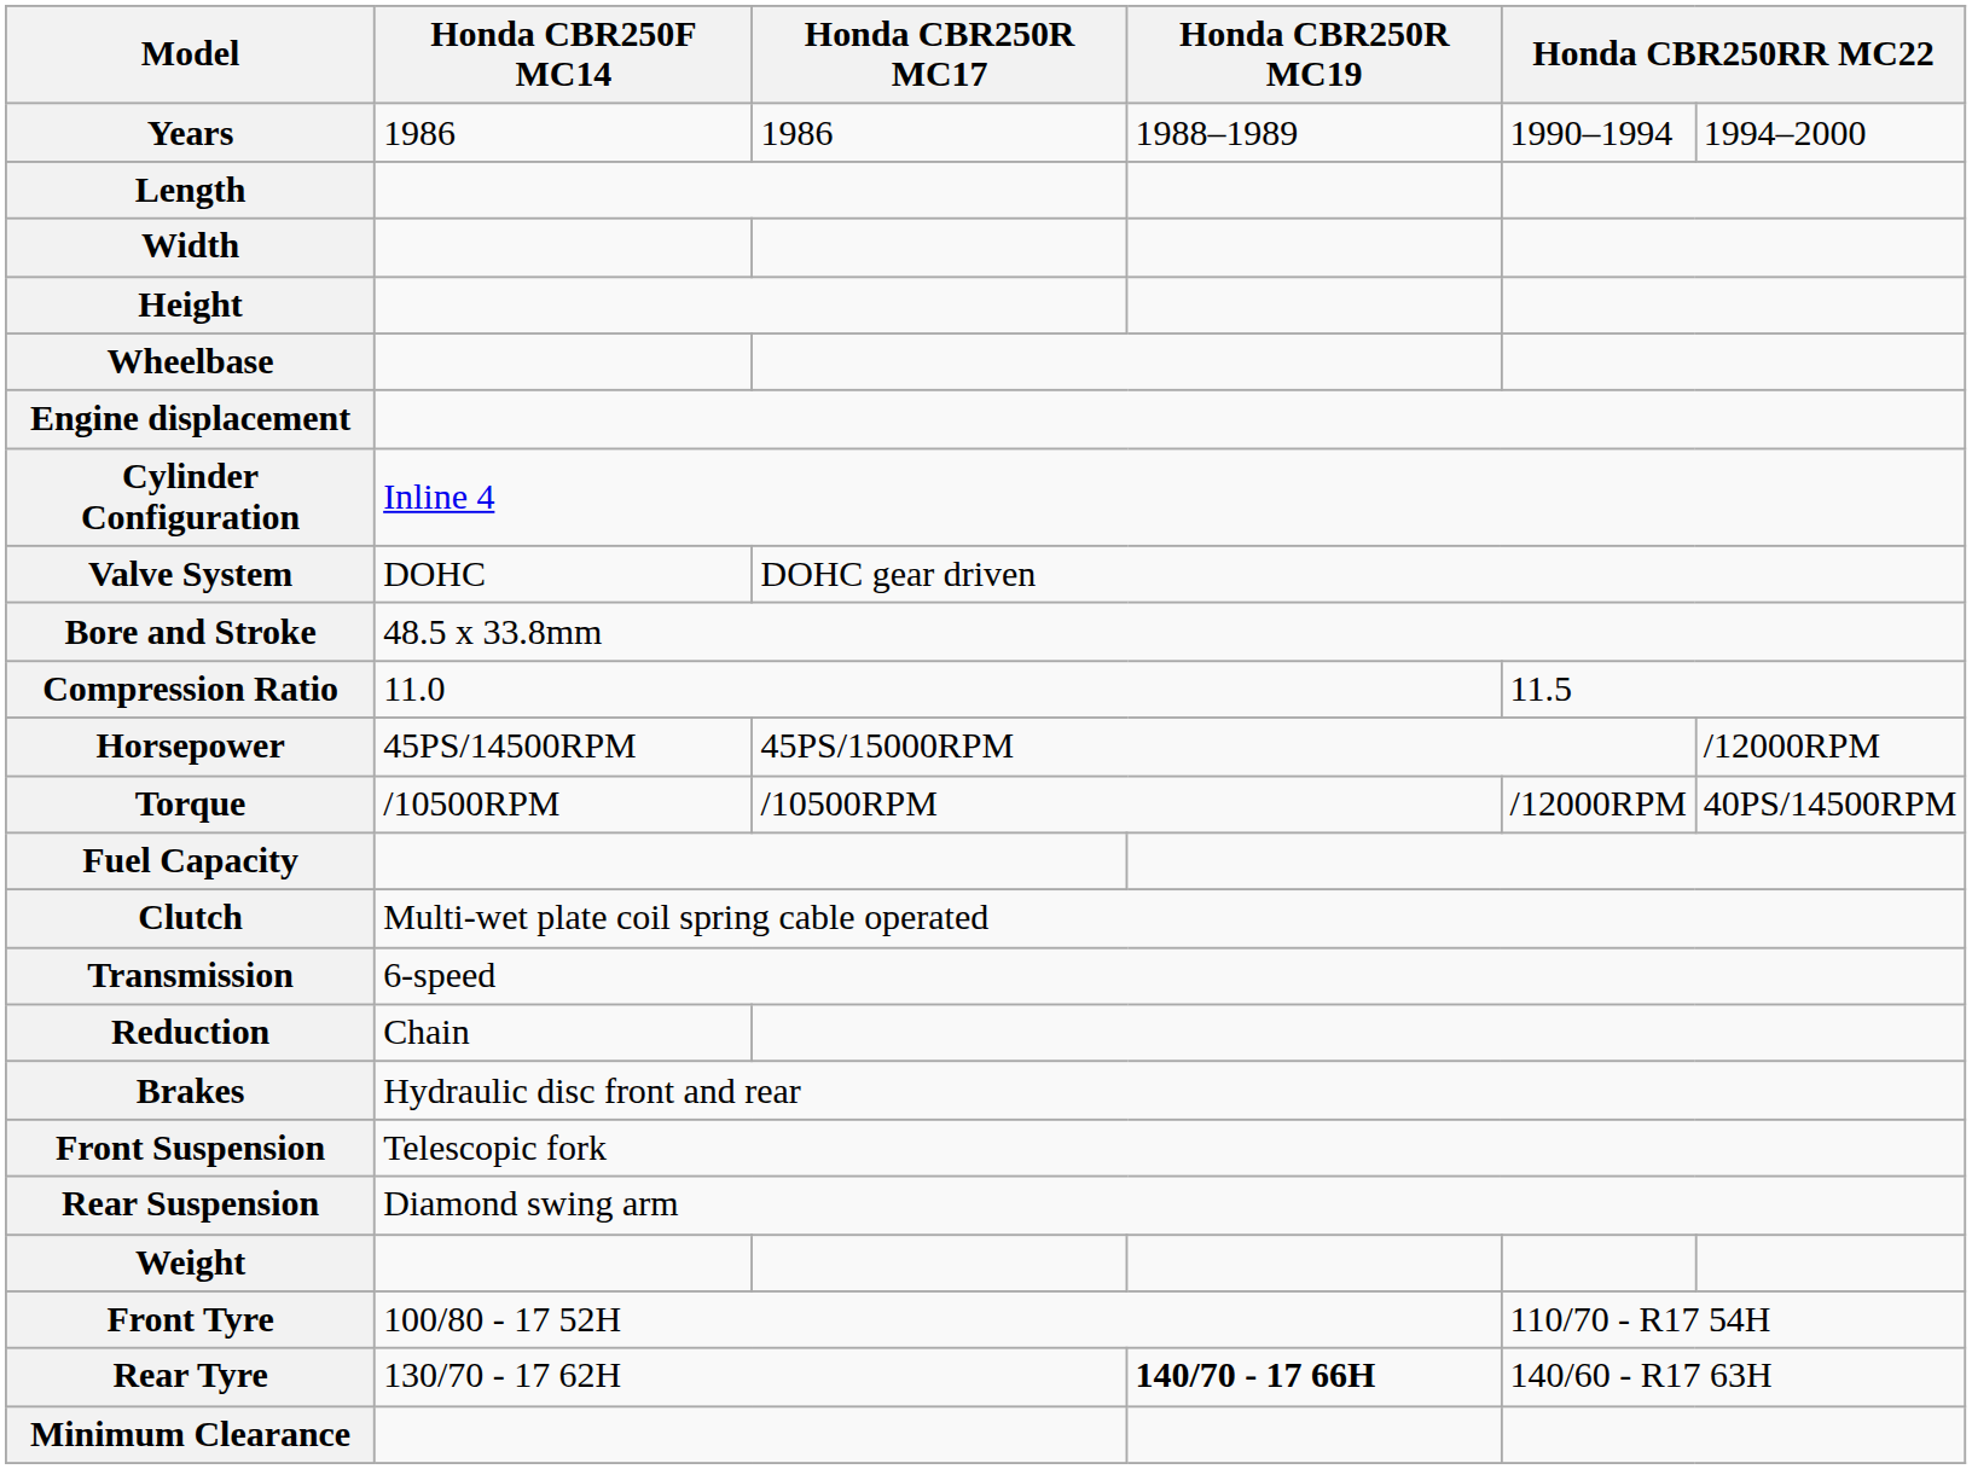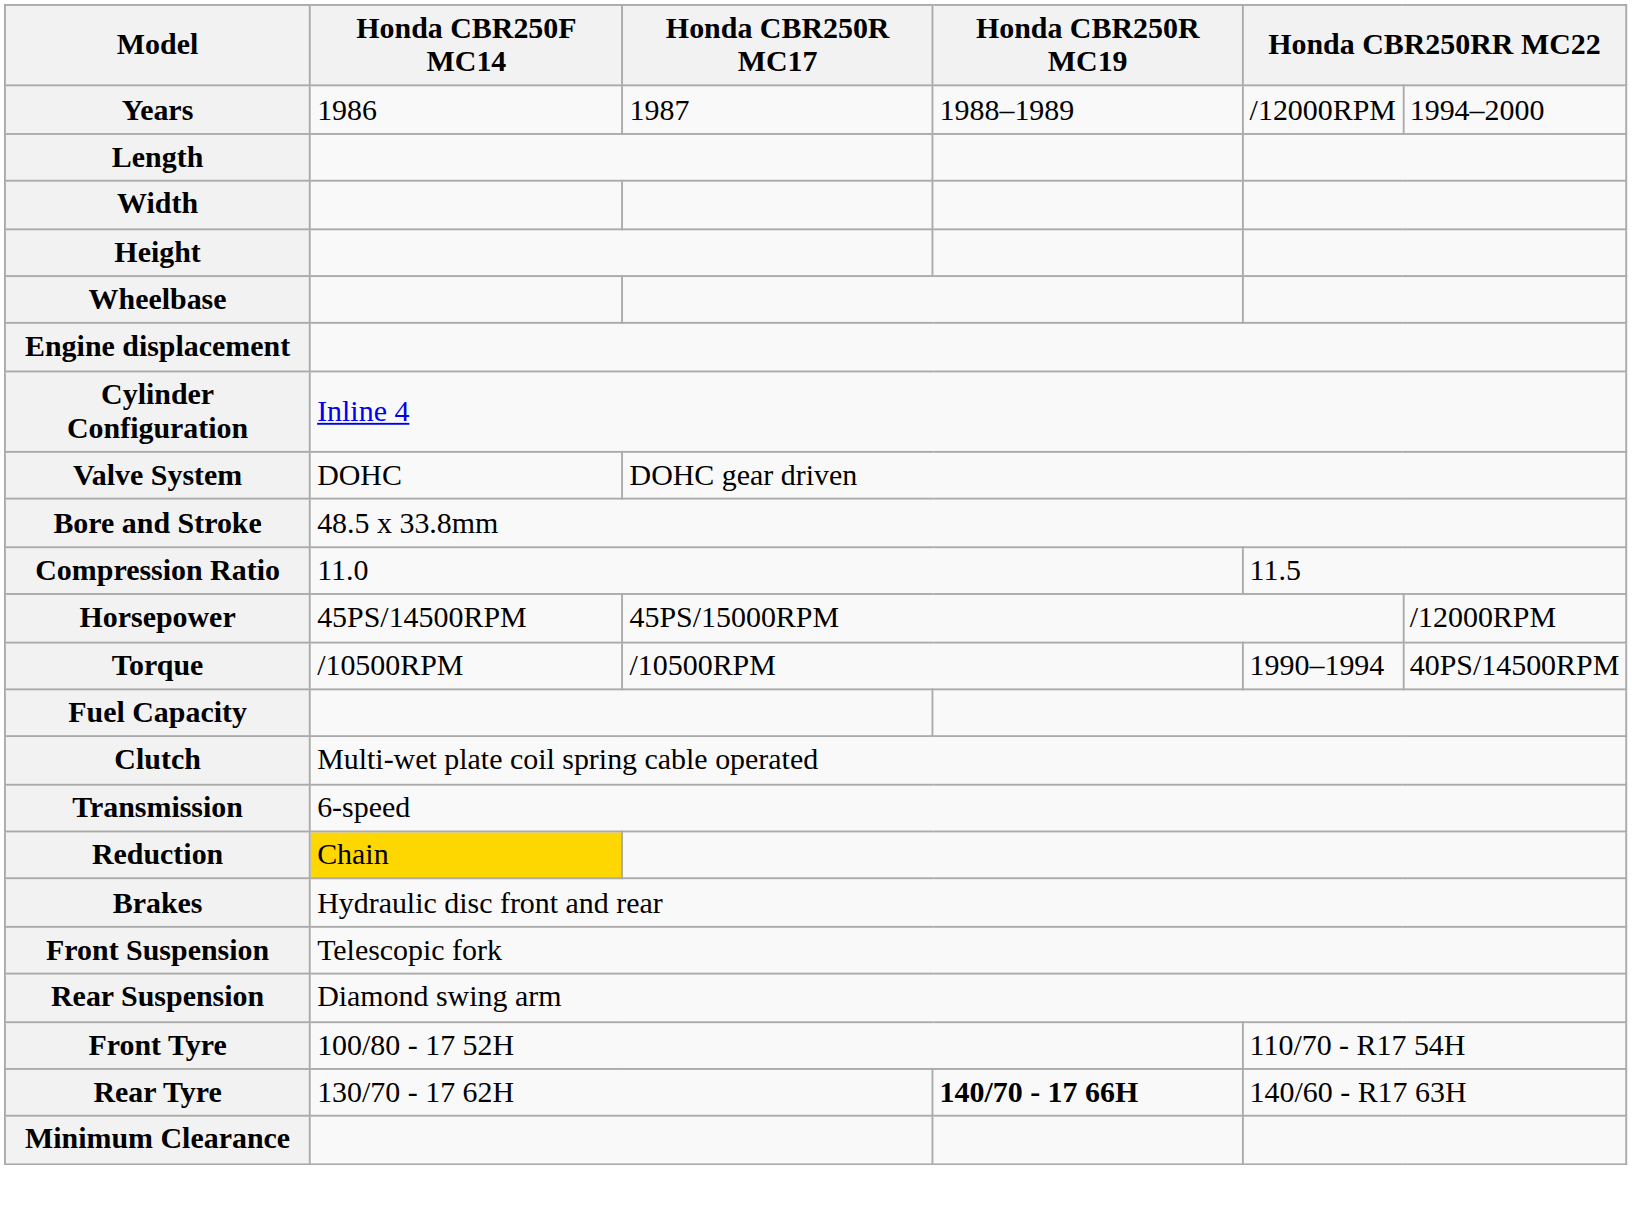Years | Honda CBR250R MC17: 1986 -> 1987
Years | column 5: 1990–1994 -> /12000RPM
Torque | column 5: /12000RPM -> 1990–1994
Reduction | Honda CBR250F MC14: no background -> gold background
- row: Weight
